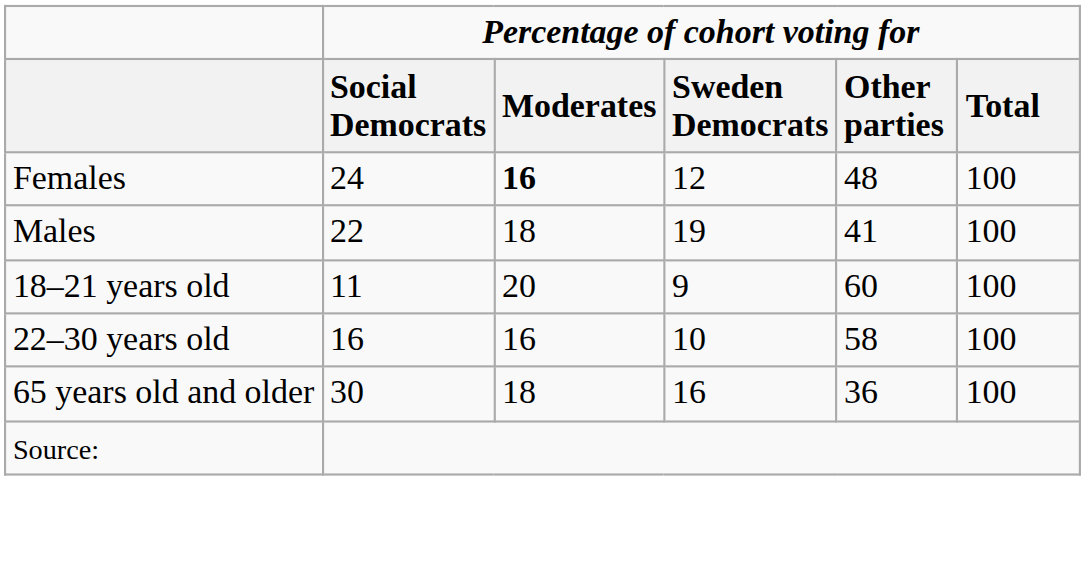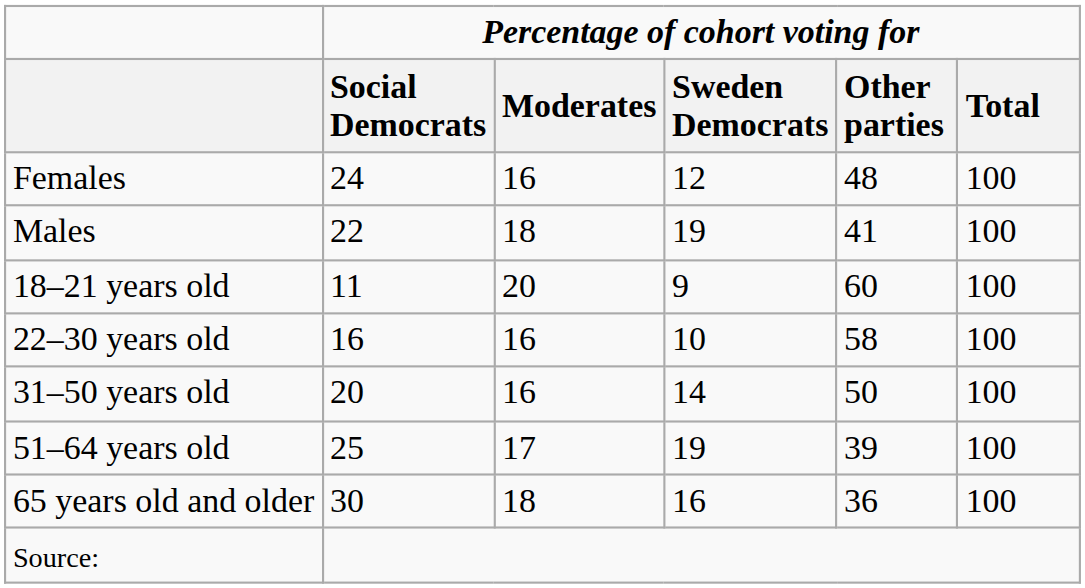Females | Percentage of cohort voting for / Moderates: bold -> normal
+ row: 31–50 years old | 20 | 16 | 14 | 50 | 100
+ row: 51–64 years old | 25 | 17 | 19 | 39 | 100
